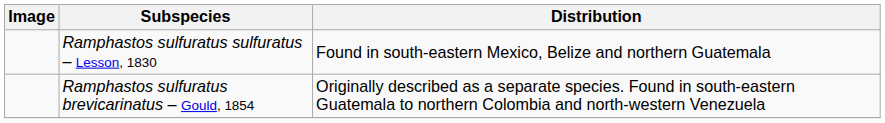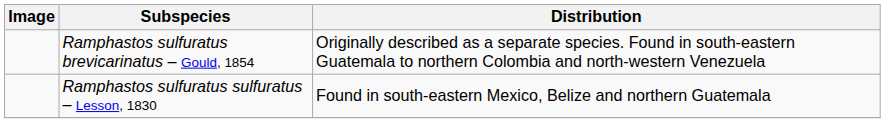rows swapped: Ramphastos sulfuratus sulfuratus – Lesson, 1830 <-> Ramphastos sulfuratus brevicarinatus – Gould, 1854
